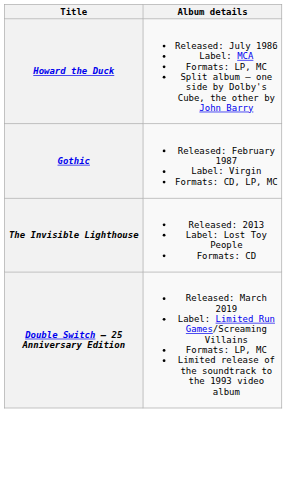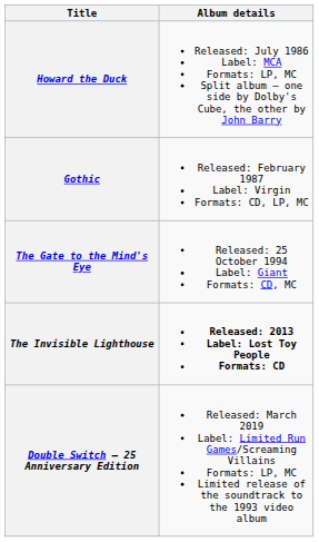+ row: The Gate to the Mind's Eye | Released: 25 October 1994 Label: Giant Formats: CD, MC
The Invisible Lighthouse | Album details: normal -> bold
